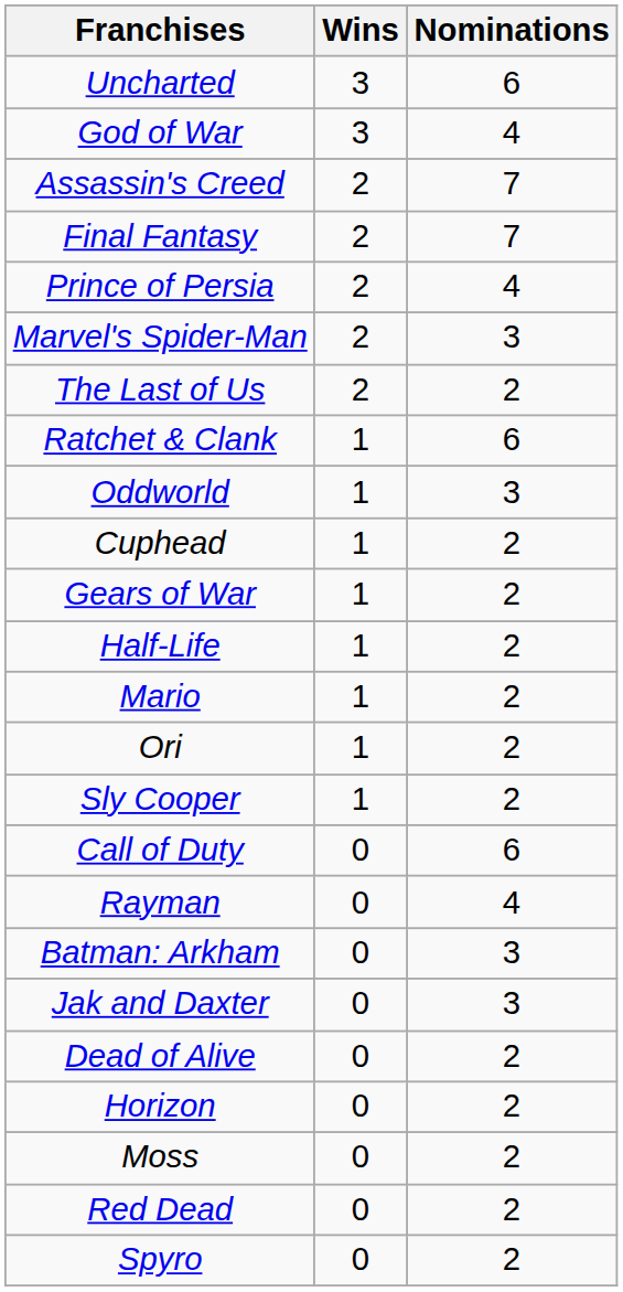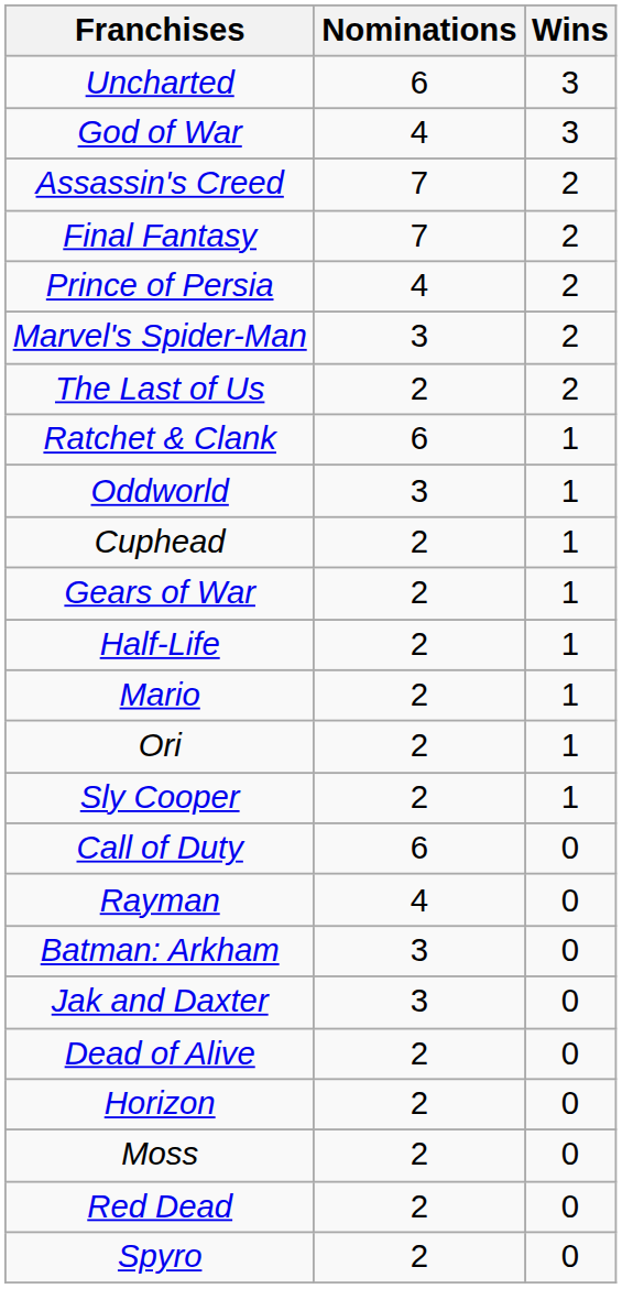columns swapped: Nominations <-> Wins
